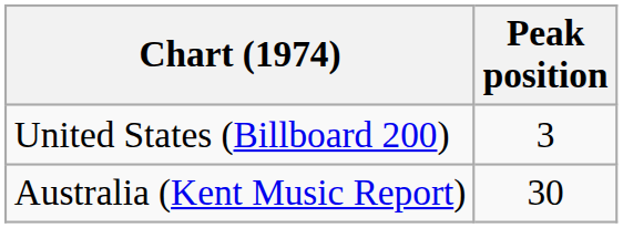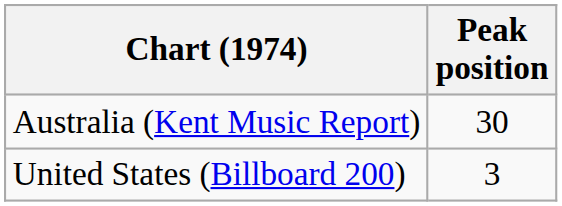rows swapped: Australia (Kent Music Report) <-> United States (Billboard 200)
